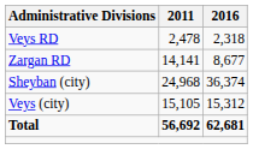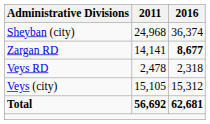rows swapped: Veys RD <-> Sheyban (city)
Zargan RD | 2016: normal -> bold
